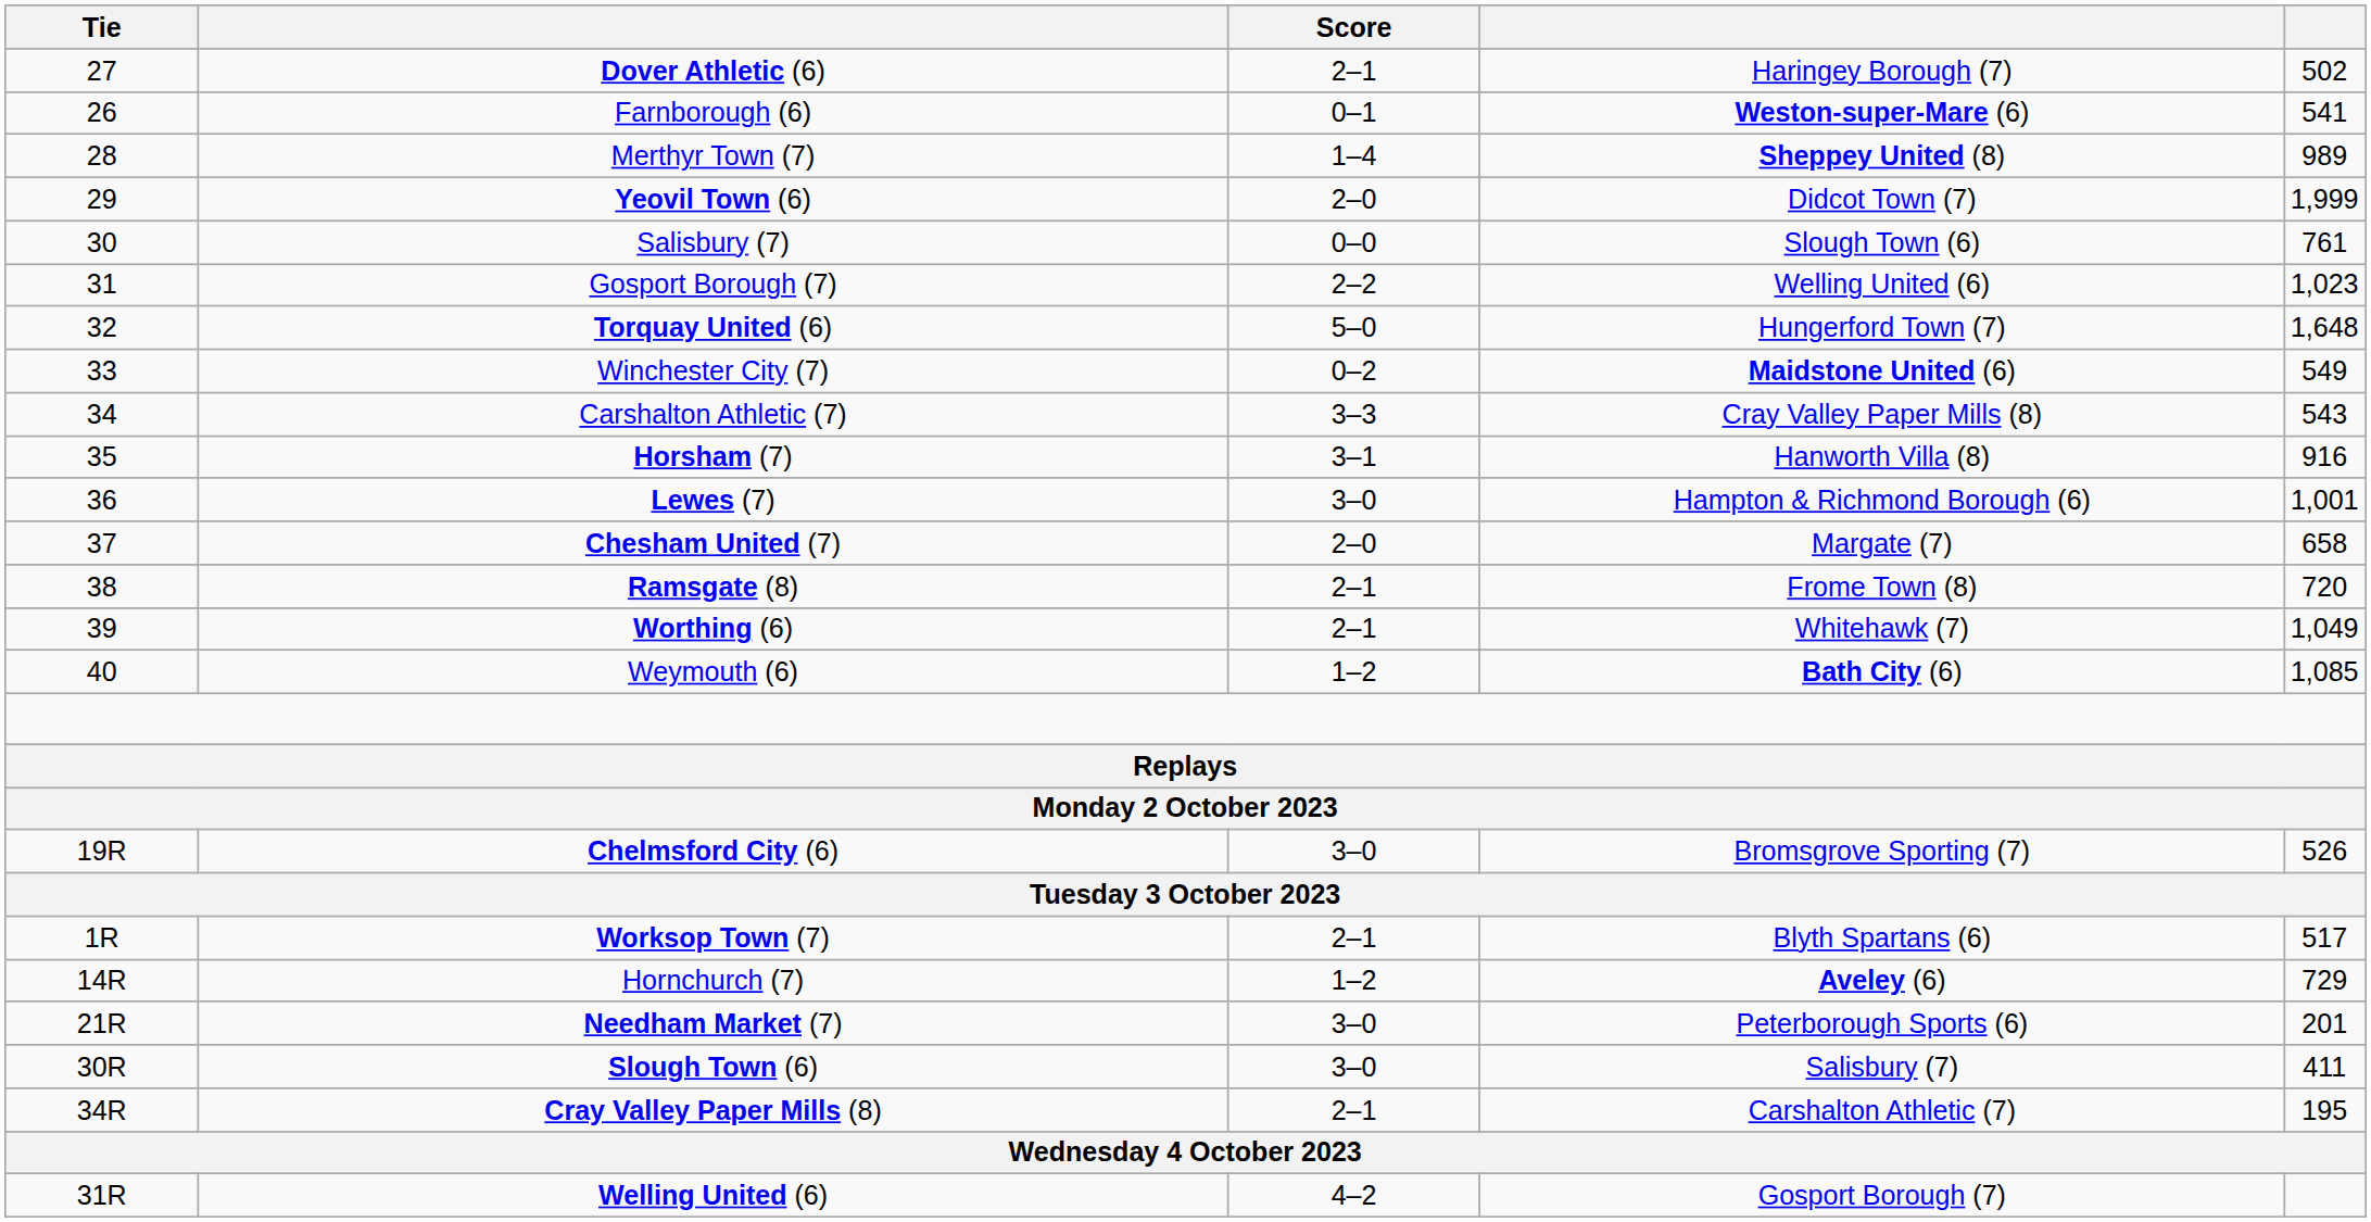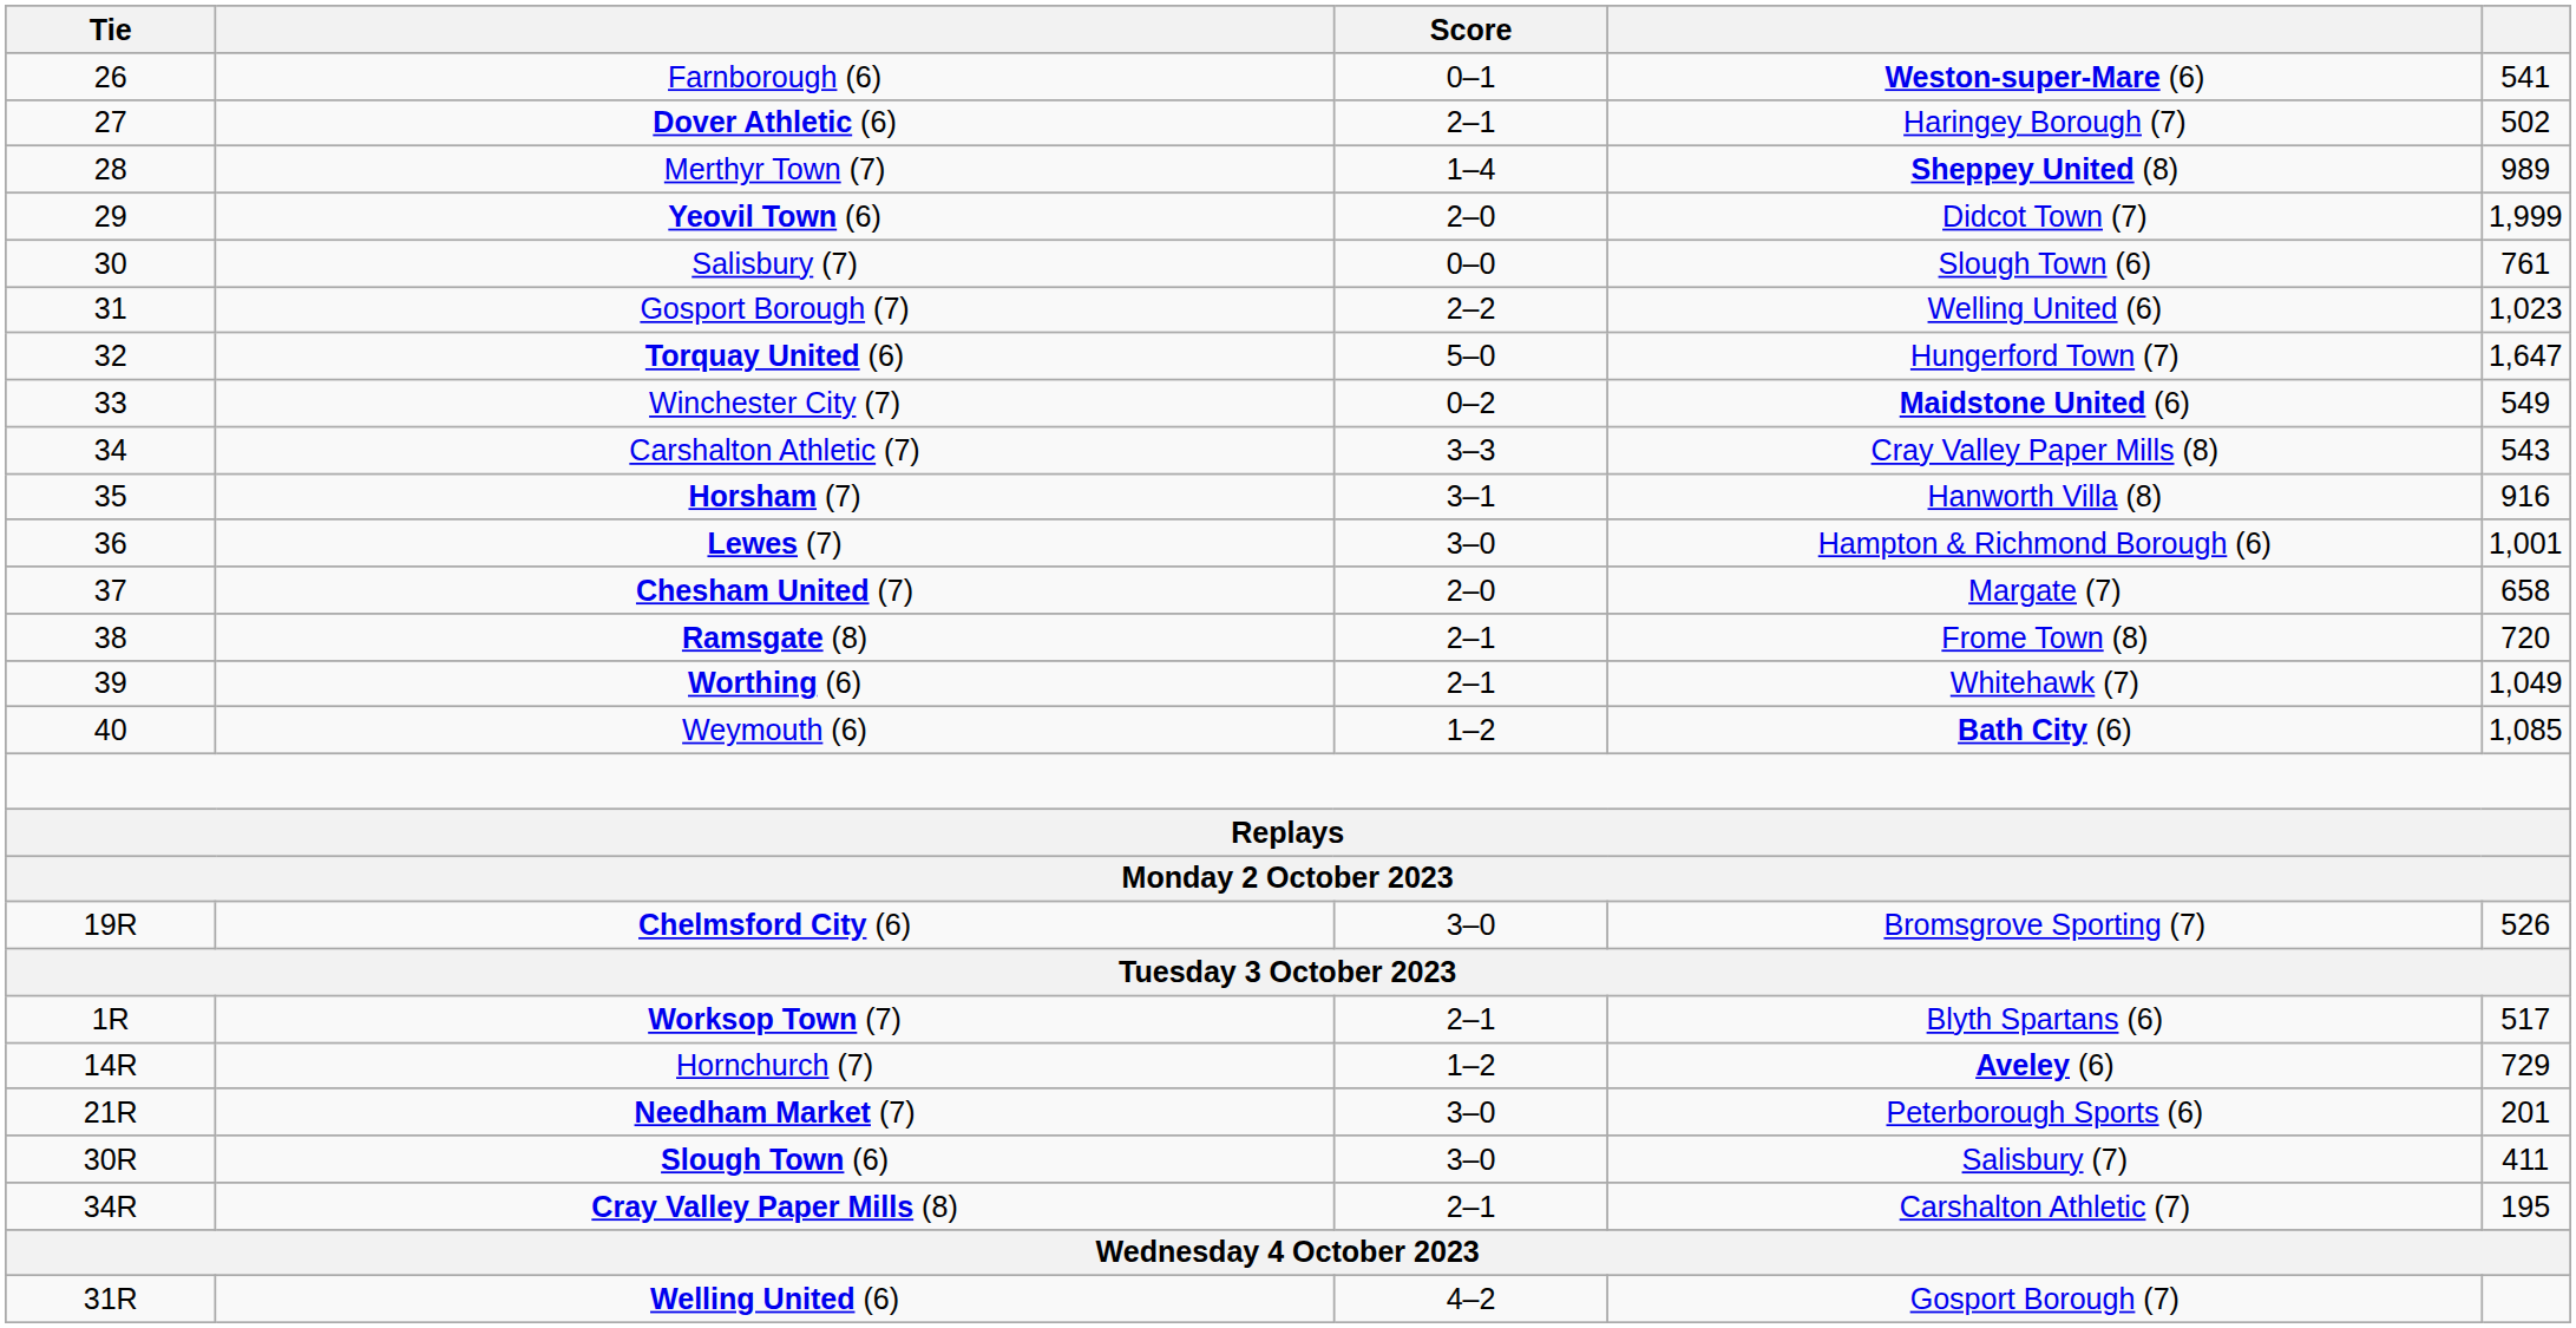rows swapped: Farnborough (6) <-> Dover Athletic (6)
Torquay United (6) | column 5: 1,648 -> 1,647
